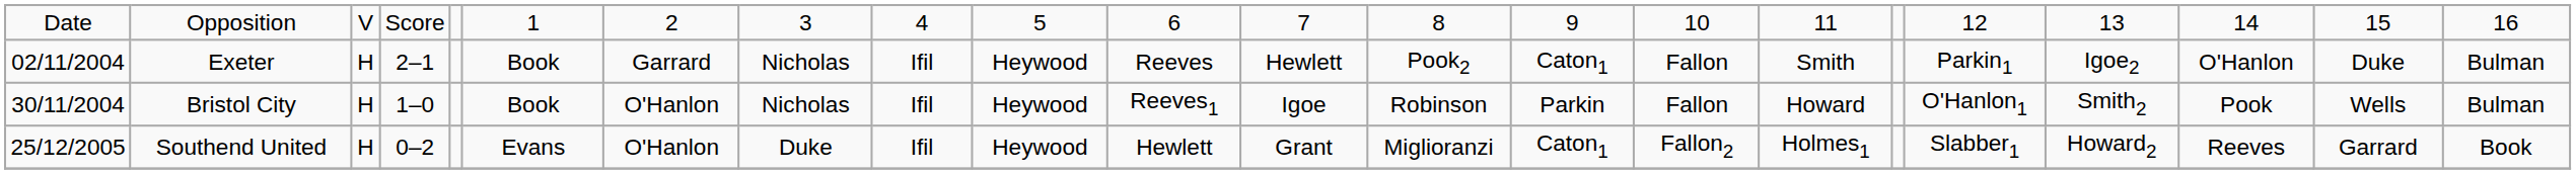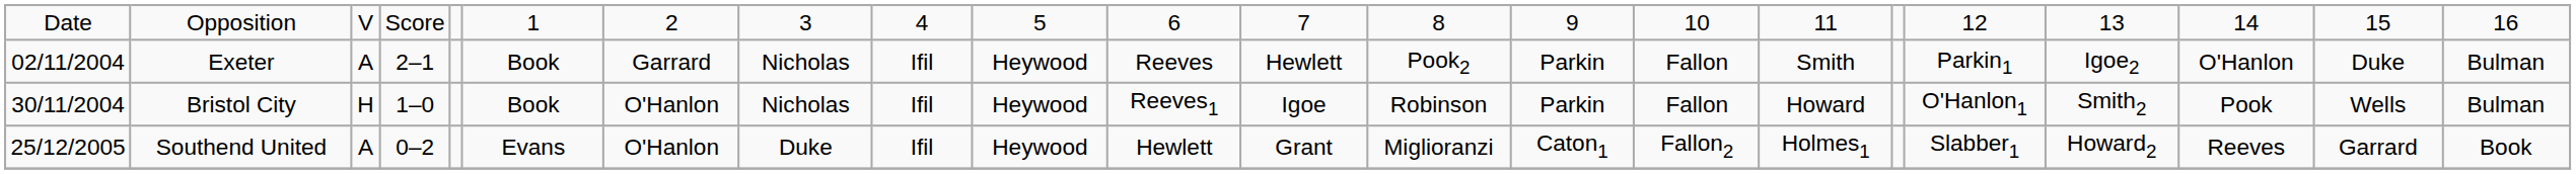Exeter | column 3: H -> A
Exeter | column 14: Caton1 -> Parkin
Southend United | column 3: H -> A
